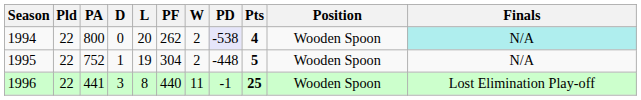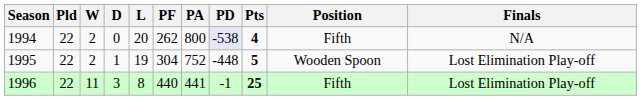columns swapped: W <-> PA
1994 | Position: Wooden Spoon -> Fifth
1994 | Finals: paleturquoise background -> no background
1995 | Finals: N/A -> Lost Elimination Play-off
1996 | Position: Wooden Spoon -> Fifth
